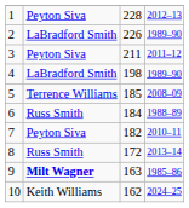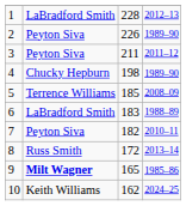1 | column 2: Peyton Siva -> LaBradford Smith
2 | column 2: LaBradford Smith -> Peyton Siva
4 | column 2: LaBradford Smith -> Chucky Hepburn
6 | column 2: Russ Smith -> LaBradford Smith
6 | column 3: 184 -> 183
9 | column 3: 163 -> 165
